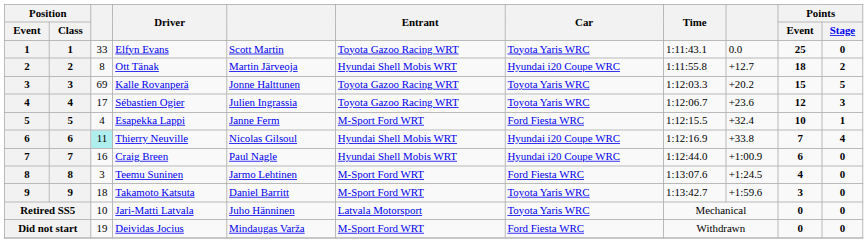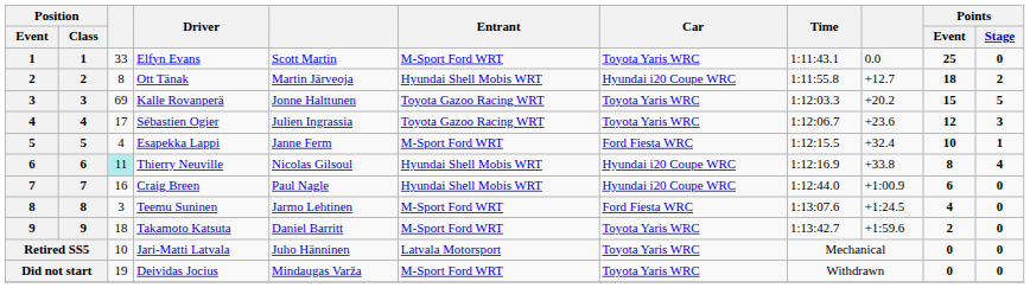Elfyn Evans | Entrant: Toyota Gazoo Racing WRT -> M-Sport Ford WRT
Thierry Neuville | Points / Event: 7 -> 8
Takamoto Katsuta | Points / Event: 3 -> 2
Deividas Jocius | Car: Ford Fiesta WRC -> Toyota Yaris WRC
